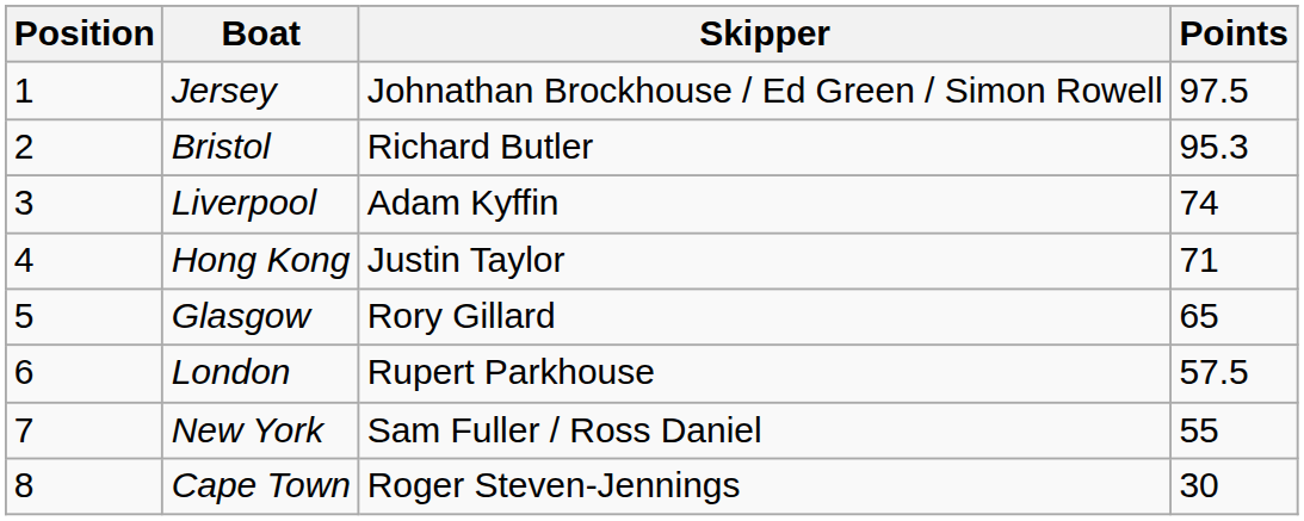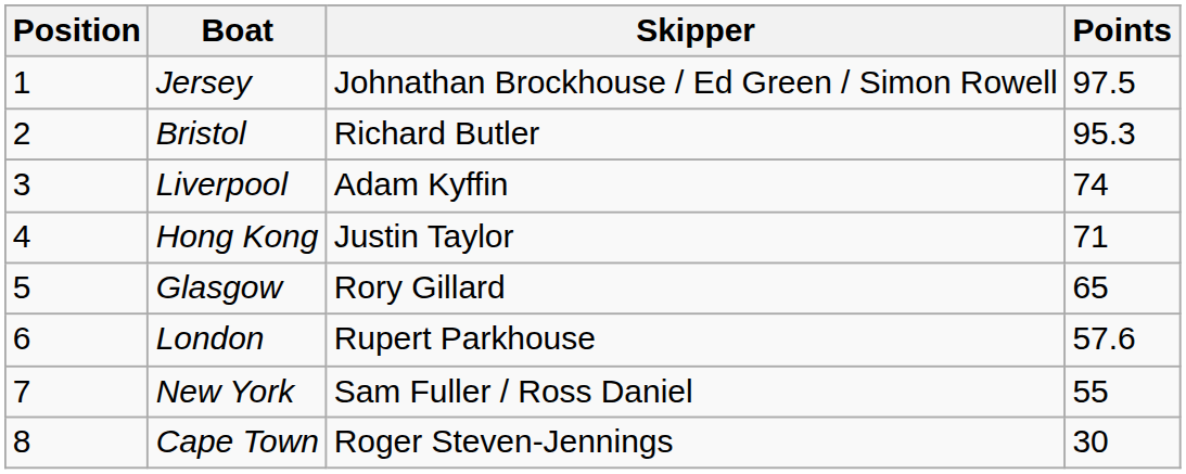London | Points: 57.5 -> 57.6
